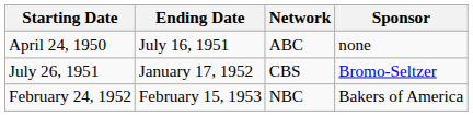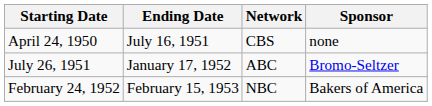April 24, 1950 | Network: ABC -> CBS
July 26, 1951 | Network: CBS -> ABC
